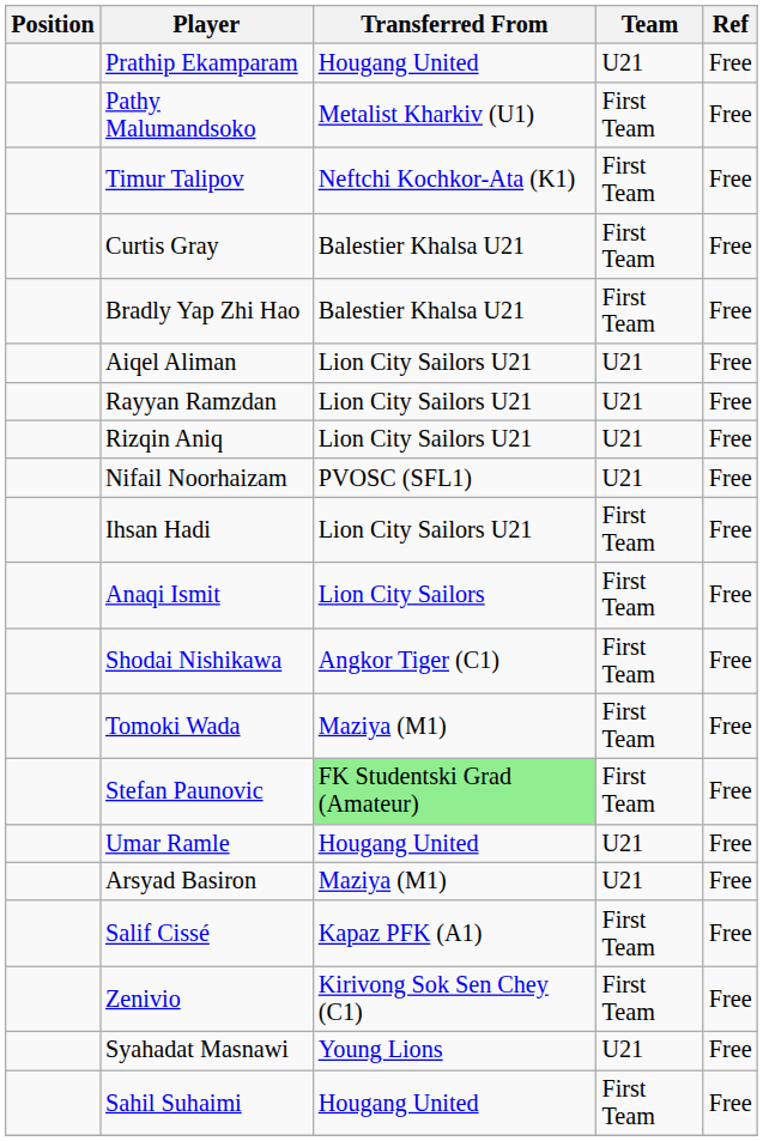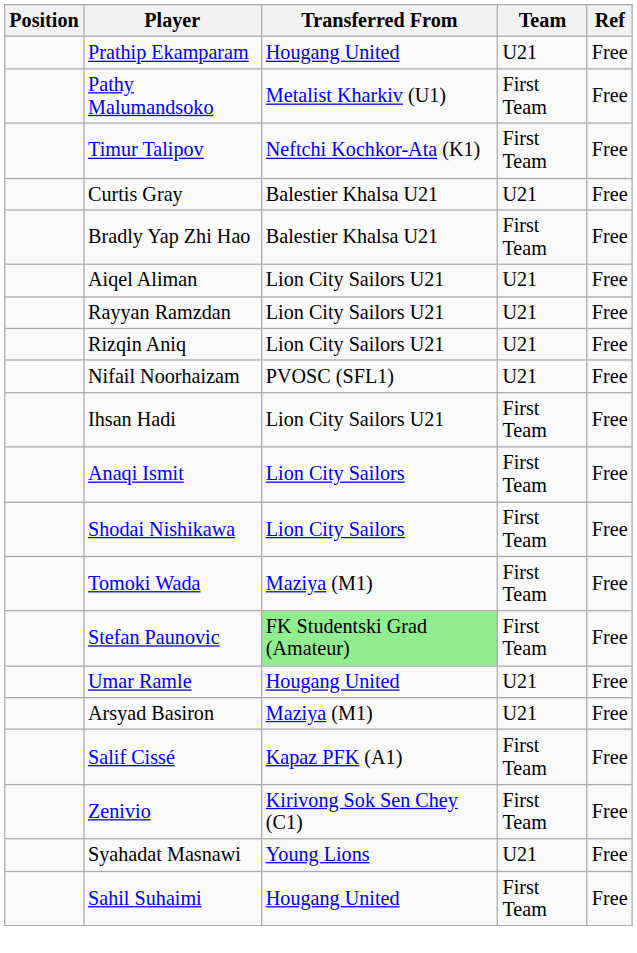Curtis Gray | Team: First Team -> U21
Shodai Nishikawa | Transferred From: Angkor Tiger (C1) -> Lion City Sailors
